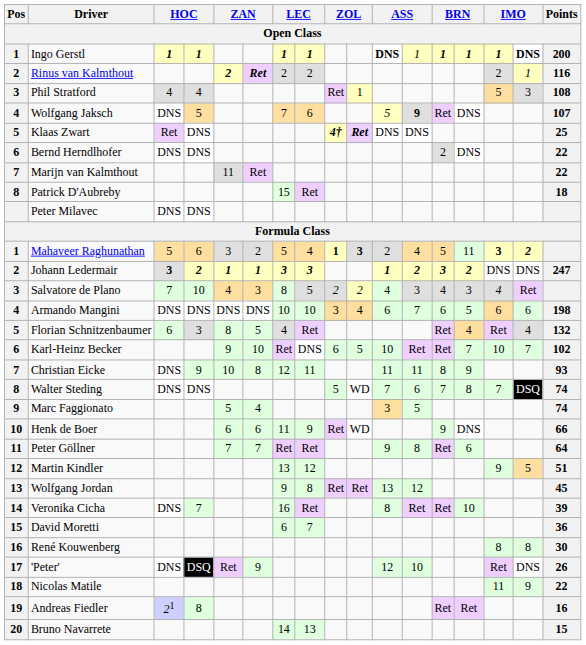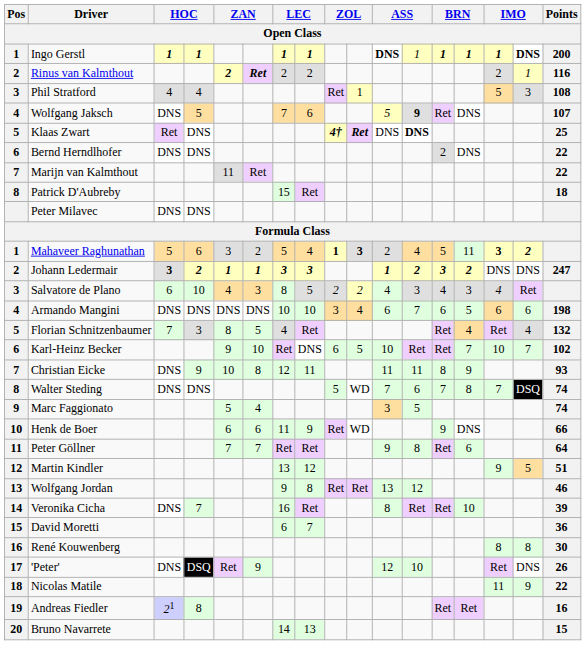Klaas Zwart | column 12: normal -> bold
Salvatore de Plano | column 3: 7 -> 6
Florian Schnitzenbaumer | column 3: 6 -> 7
Wolfgang Jordan | Points: 45 -> 46
